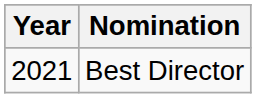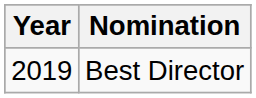Best Director | Year: 2021 -> 2019
